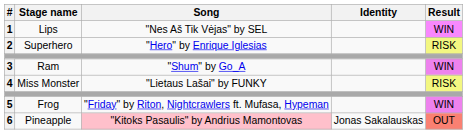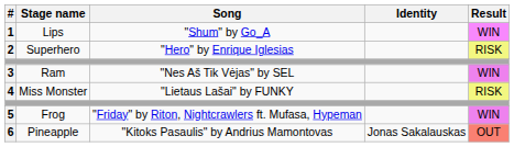1 | Song: "Nes Aš Tik Vėjas" by SEL -> "Shum" by Go_A
3 | Song: "Shum" by Go_A -> "Nes Aš Tik Vėjas" by SEL
6 | Song: pink background -> no background
